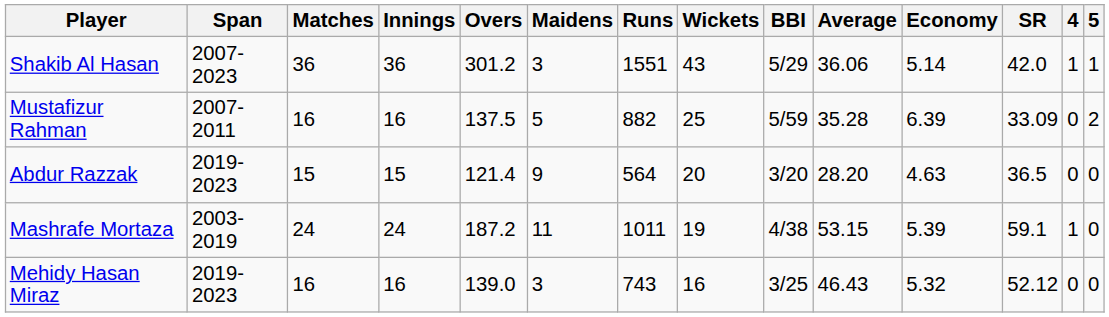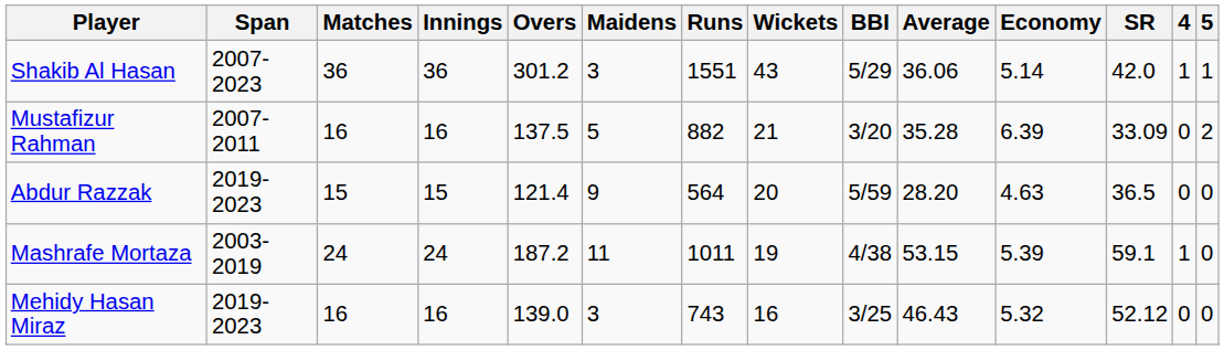Mustafizur Rahman | Wickets: 25 -> 21
Mustafizur Rahman | BBI: 5/59 -> 3/20
Abdur Razzak | BBI: 3/20 -> 5/59
